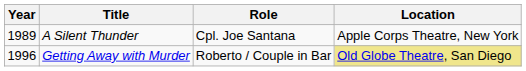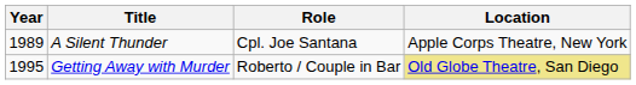Getting Away with Murder | Year: 1996 -> 1995
